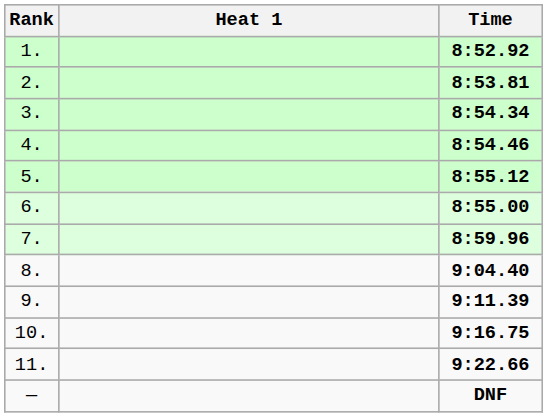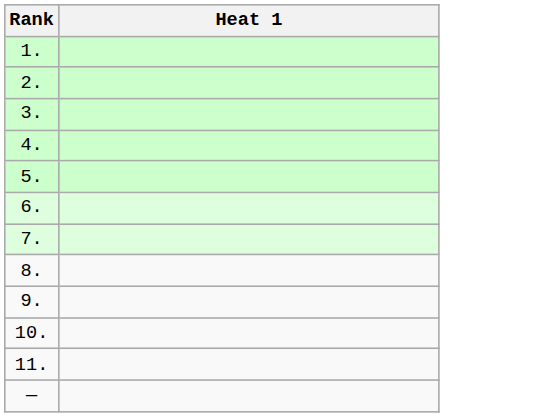- column: Time | 8:52.92 | 8:53.81 | 8:54.34 | 8:54.46 | 8:55.12 | 8:55.00 | 8:59.96 | 9:04.40 | 9:11.39 | 9:16.75 | 9:22.66 | DNF
